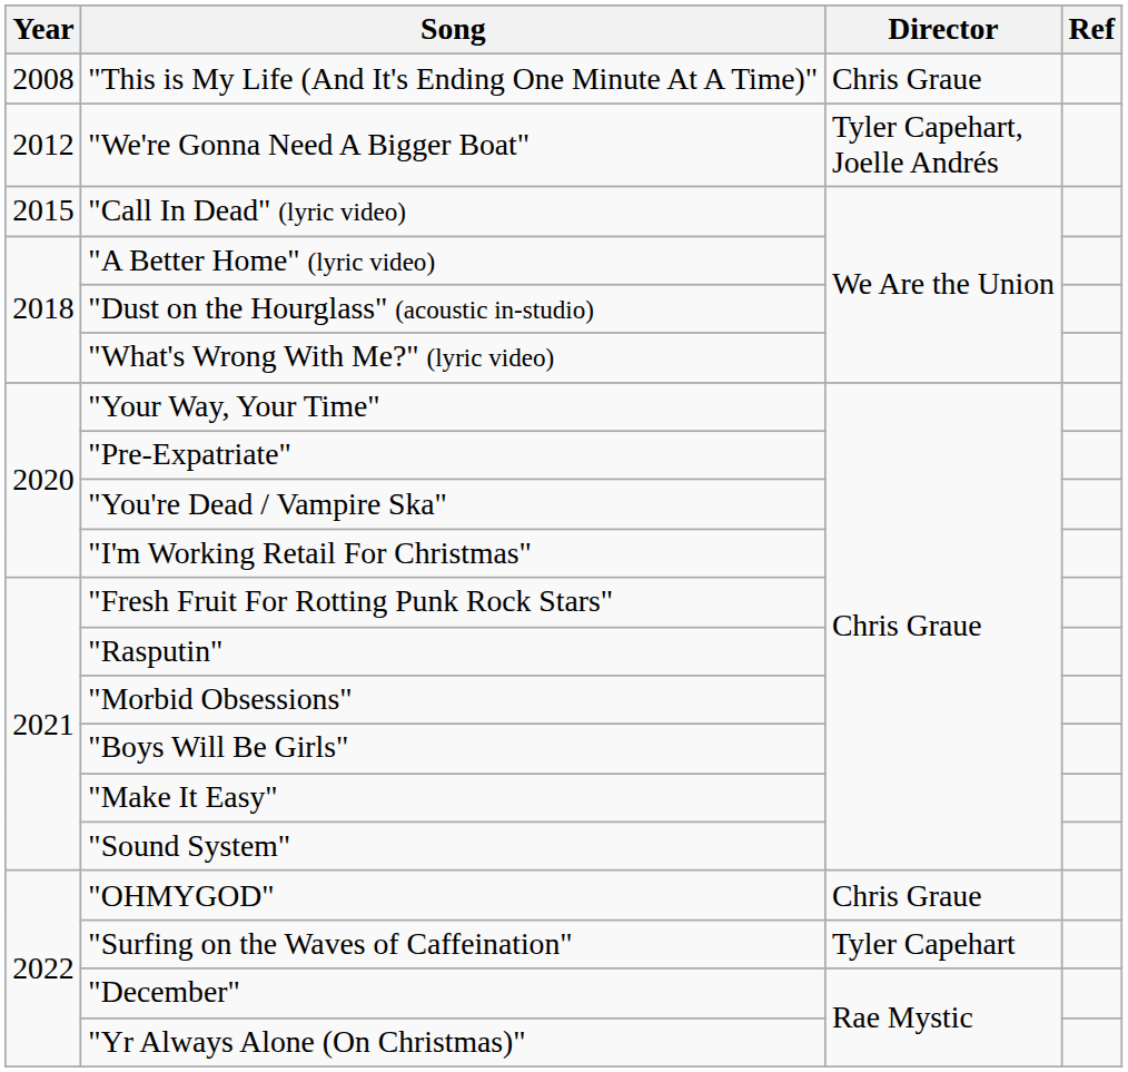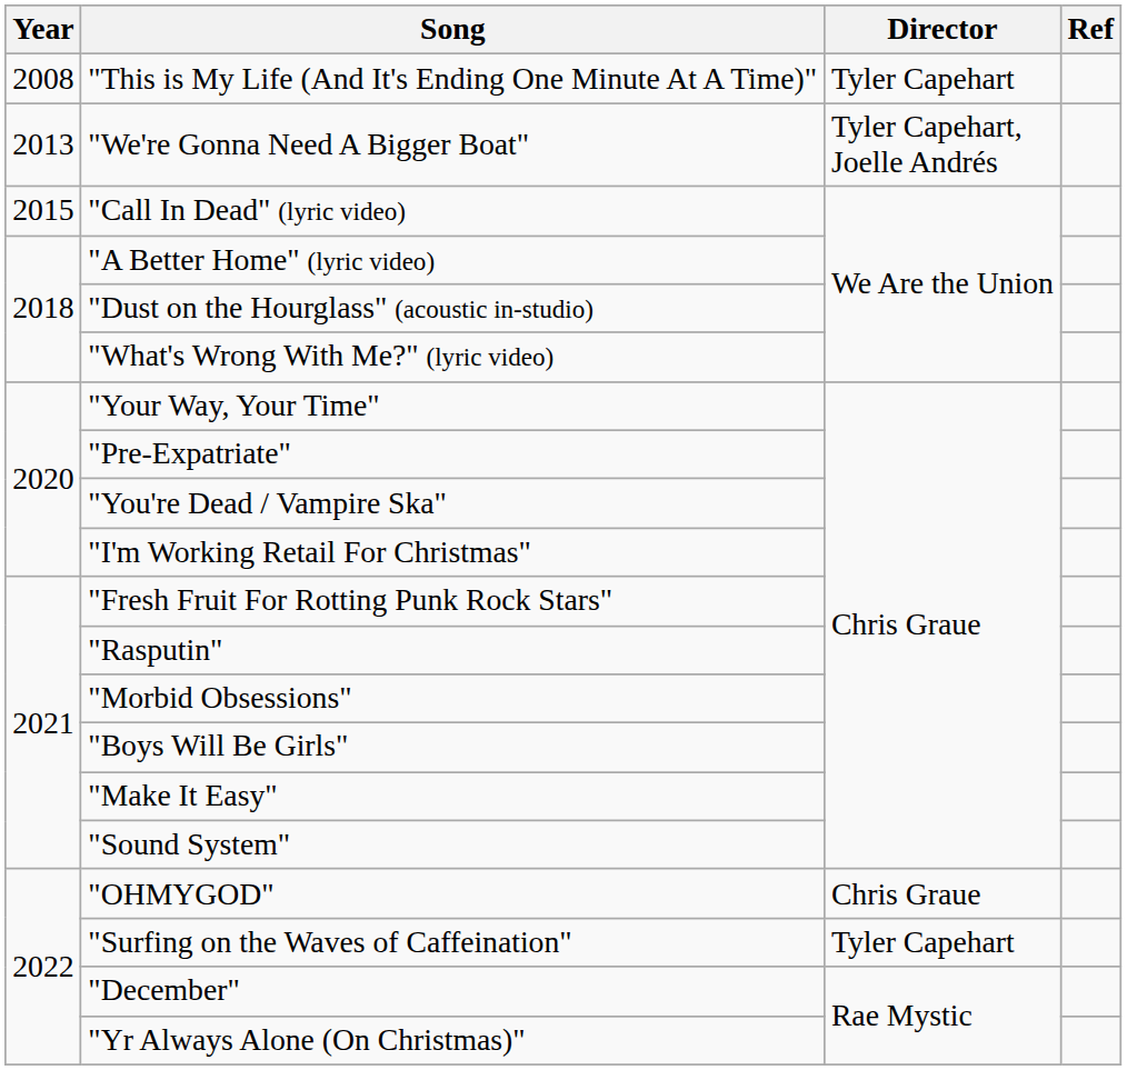"This is My Life (And It's Ending One Minute At A Time)" | Director: Chris Graue -> Tyler Capehart
"We're Gonna Need A Bigger Boat" | Year: 2012 -> 2013
